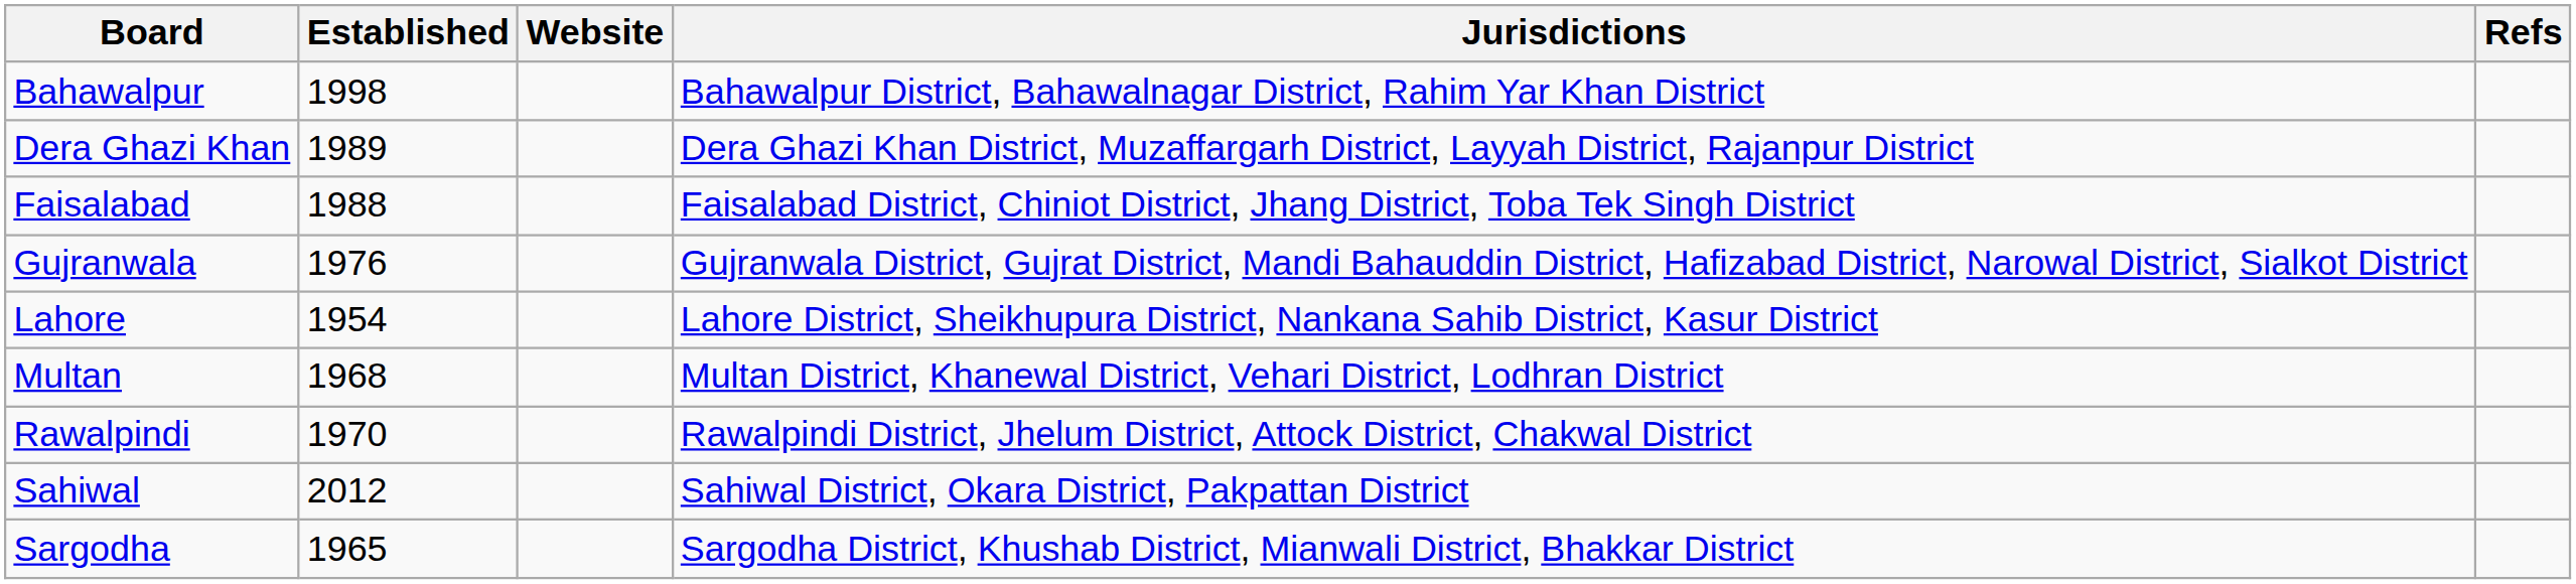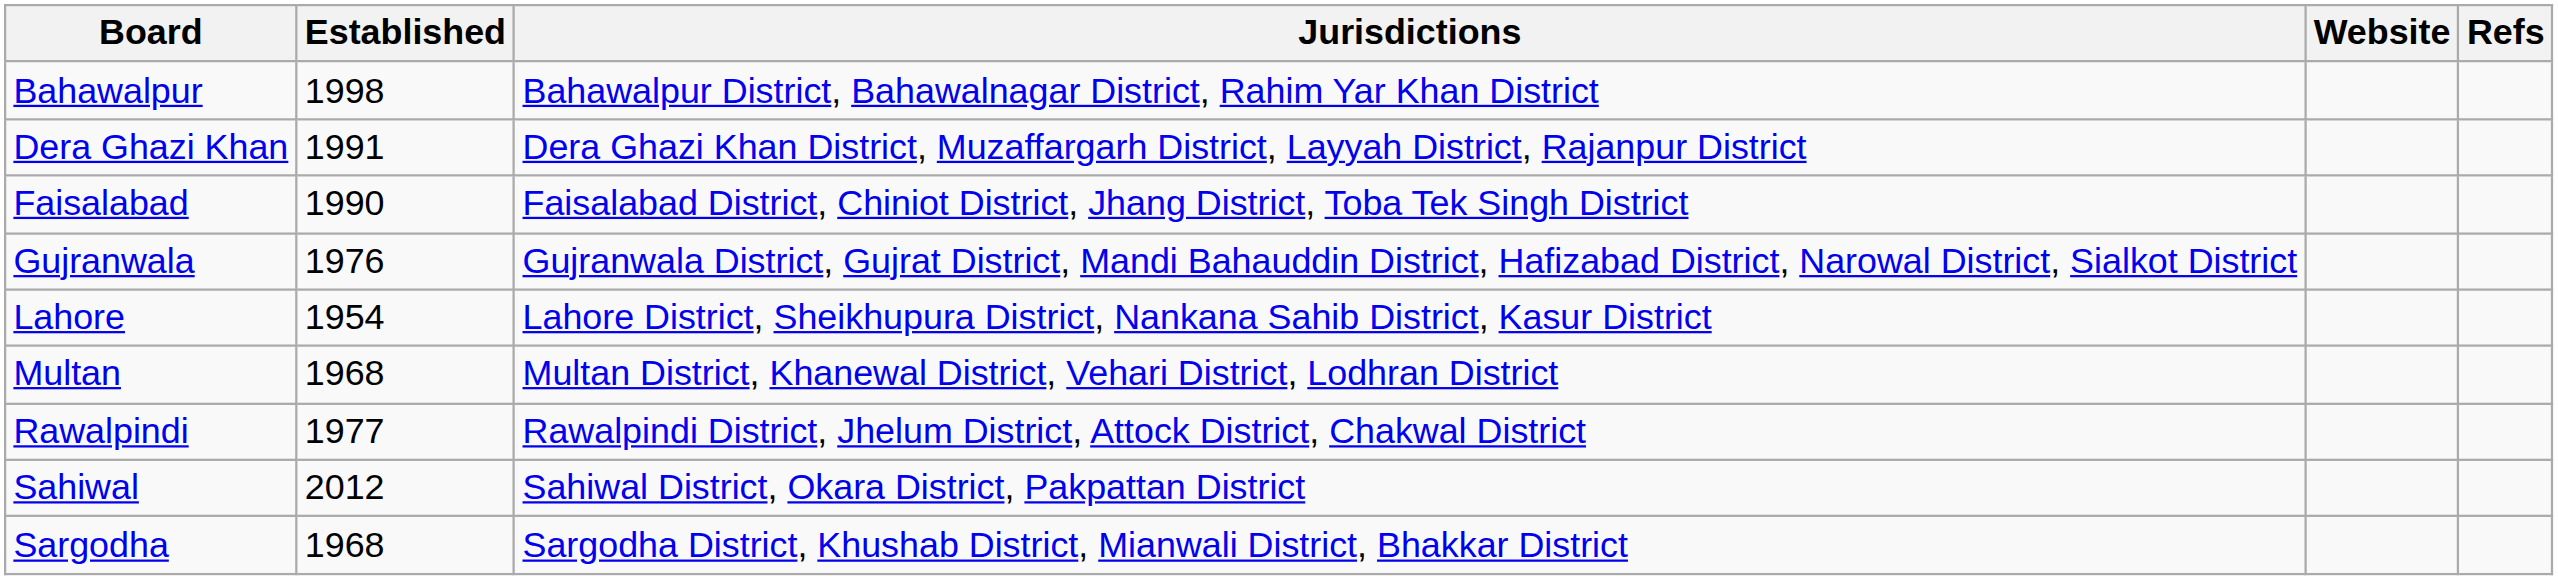columns swapped: Jurisdictions <-> Website
Dera Ghazi Khan | Established: 1989 -> 1991
Faisalabad | Established: 1988 -> 1990
Rawalpindi | Established: 1970 -> 1977
Sargodha | Established: 1965 -> 1968
